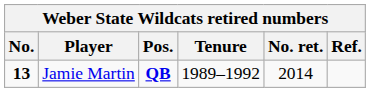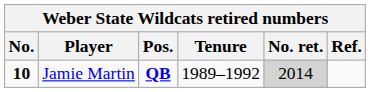Jamie Martin | No.: 13 -> 10
Jamie Martin | No. ret.: no background -> lightgrey background
